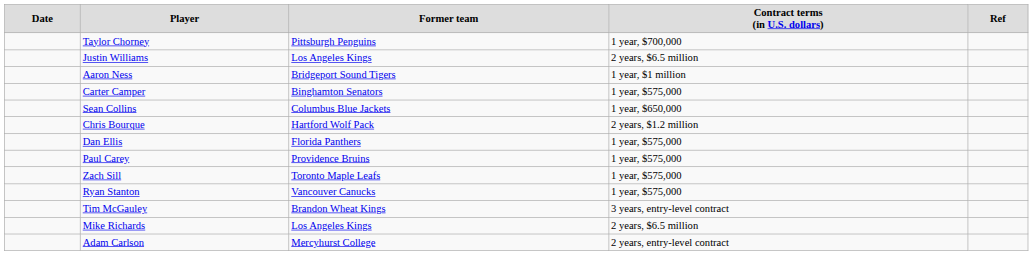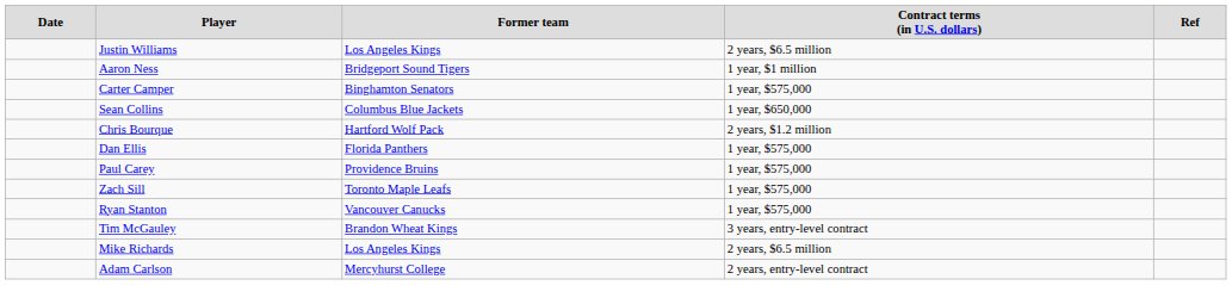- row: Taylor Chorney | Pittsburgh Penguins | 1 year, $700,000
